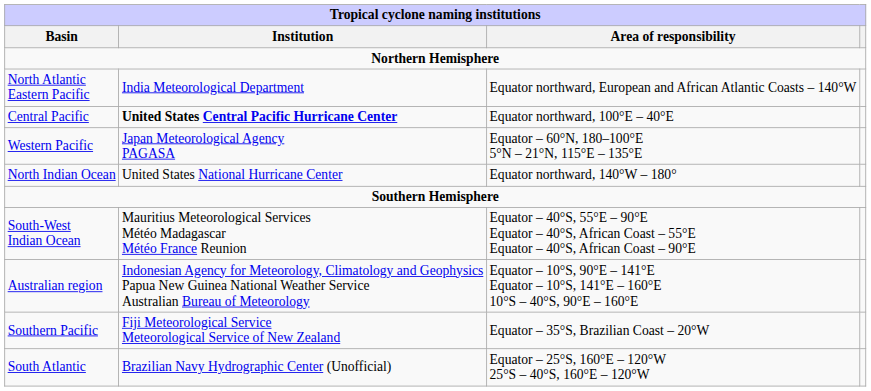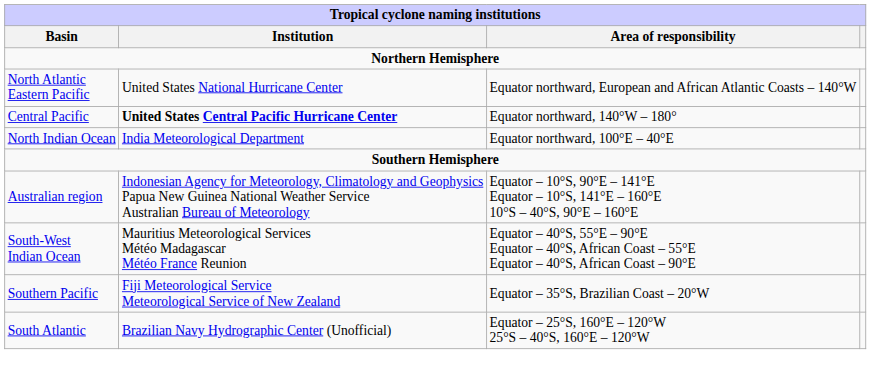North Atlantic Eastern Pacific | Institution: India Meteorological Department -> United States National Hurricane Center
Central Pacific | Area of responsibility: Equator northward, 100°E – 40°E -> Equator northward, 140°W – 180°
- row: Western Pacific | Japan Meteorological Agency PAGASA | Equator – 60°N, 180–100°E 5°N – 21°N, 115°E – 135°E
North Indian Ocean | Institution: United States National Hurricane Center -> India Meteorological Department
North Indian Ocean | Area of responsibility: Equator northward, 140°W – 180° -> Equator northward, 100°E – 40°E
rows swapped: South-West Indian Ocean <-> Australian region
